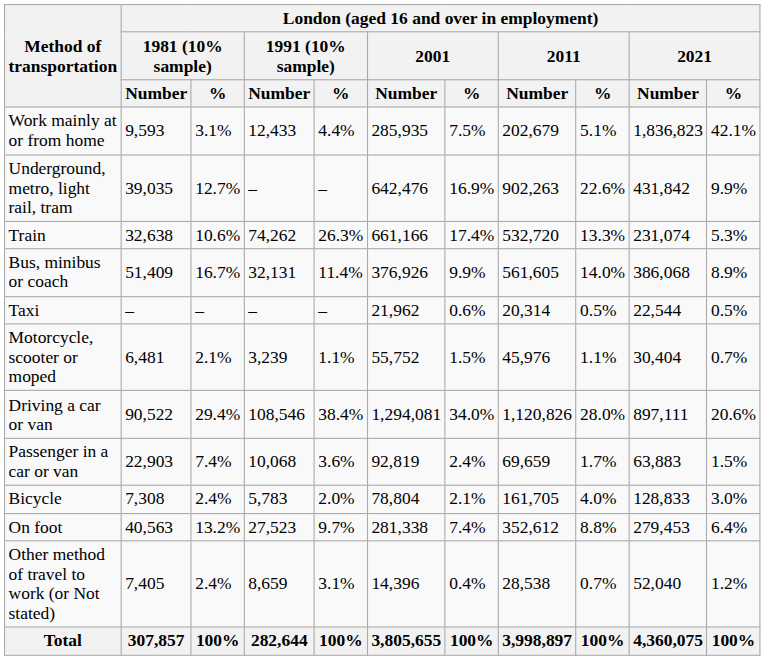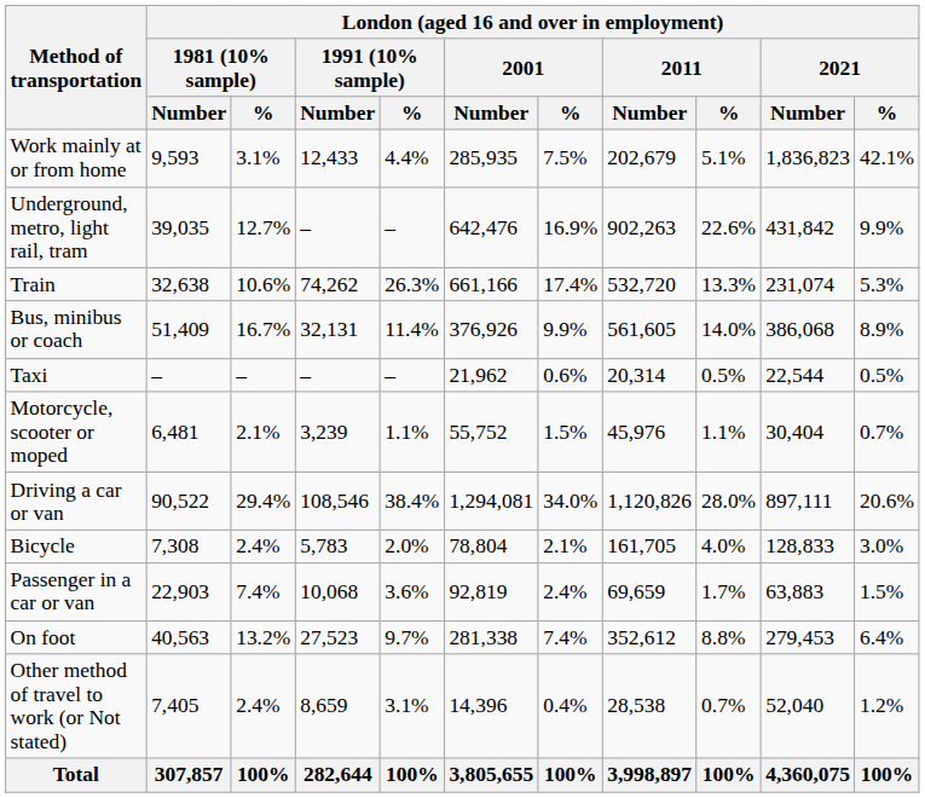rows swapped: Passenger in a car or van <-> Bicycle
